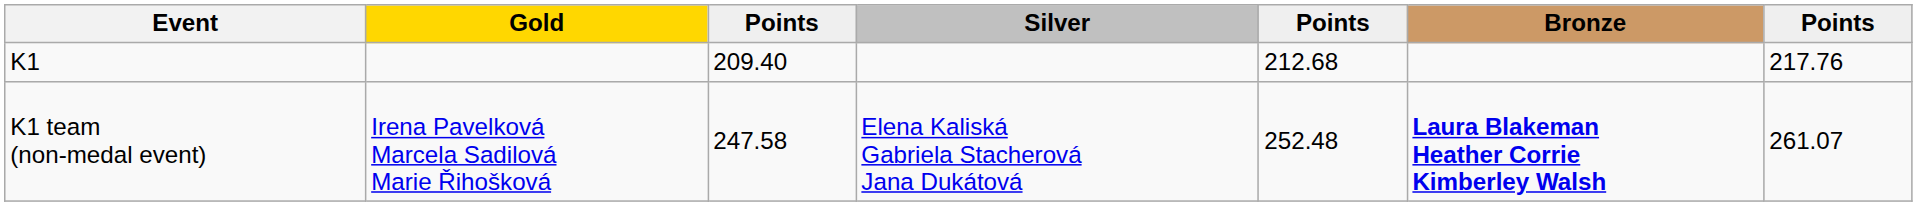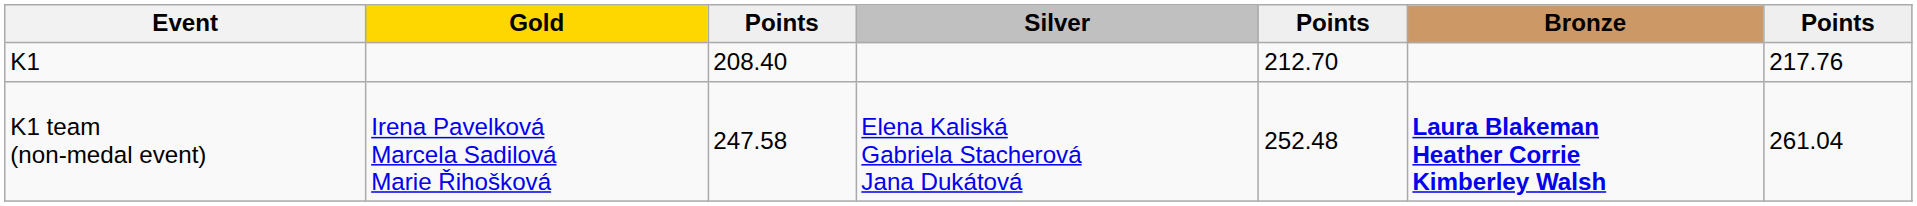K1 | column 3: 209.40 -> 208.40
K1 | column 5: 212.68 -> 212.70
K1 team (non-medal event) | column 7: 261.07 -> 261.04
